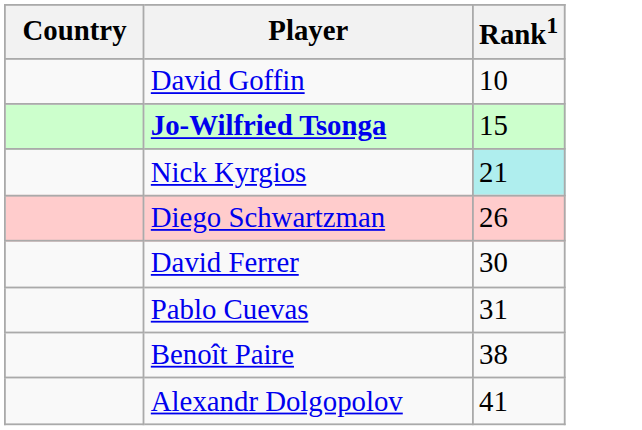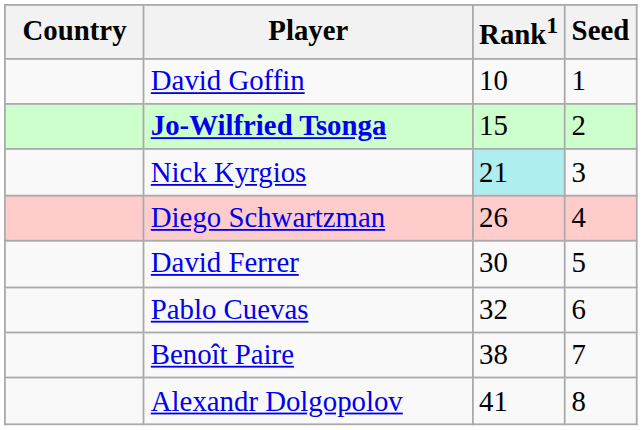+ column: Seed | 1 | 2 | 3 | 4 | 5 | 6 | 7 | 8
Pablo Cuevas | Rank1: 31 -> 32
